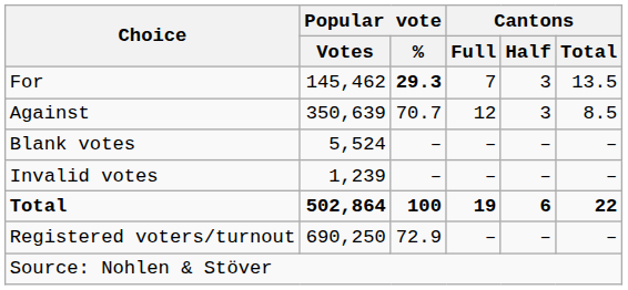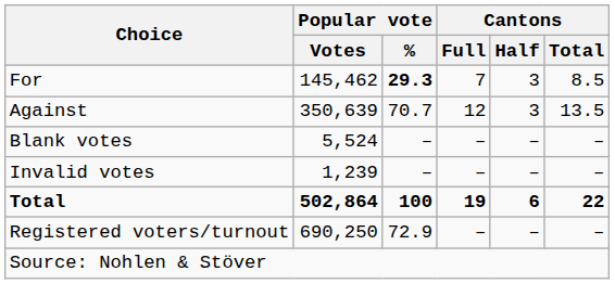For | Cantons / Total: 13.5 -> 8.5
Against | Cantons / Total: 8.5 -> 13.5
